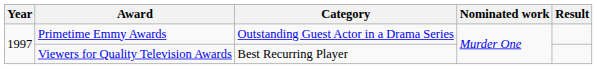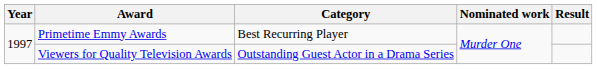Primetime Emmy Awards | Category: Outstanding Guest Actor in a Drama Series -> Best Recurring Player
Viewers for Quality Television Awards | Category: Best Recurring Player -> Outstanding Guest Actor in a Drama Series
